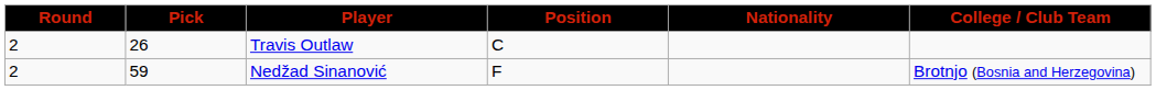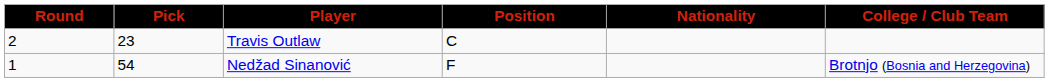Travis Outlaw | Pick: 26 -> 23
Nedžad Sinanović | Round: 2 -> 1
Nedžad Sinanović | Pick: 59 -> 54
